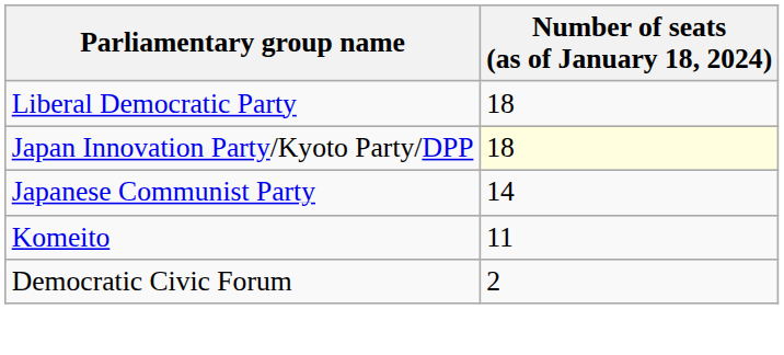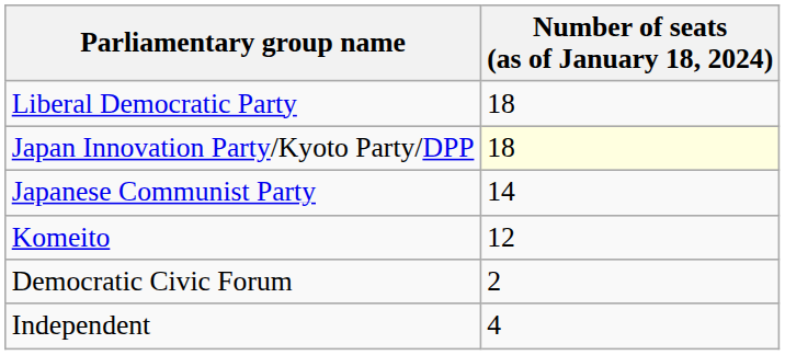Komeito | Number of seats (as of January 18, 2024): 11 -> 12
+ row: Independent | 4
